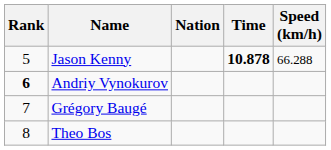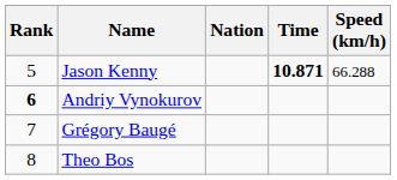Jason Kenny | Time: 10.878 -> 10.871
